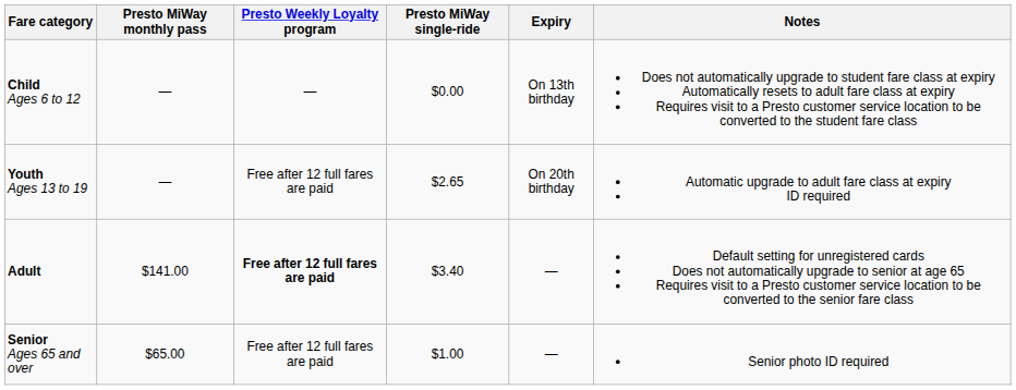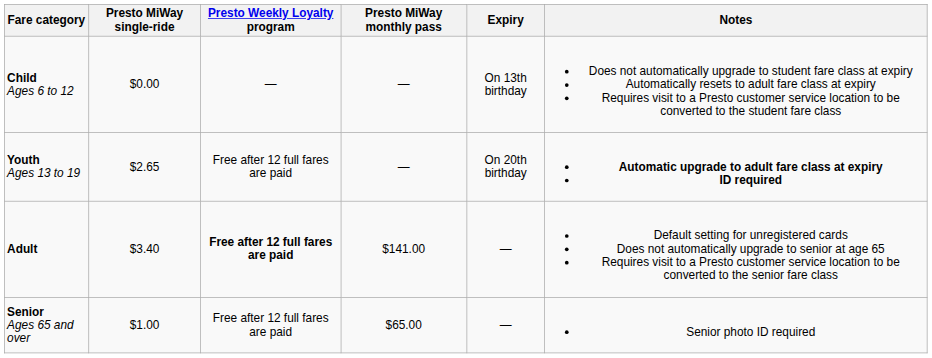columns swapped: Presto MiWay single-ride <-> Presto MiWay monthly pass
Youth Ages 13 to 19 | Notes: normal -> bold
